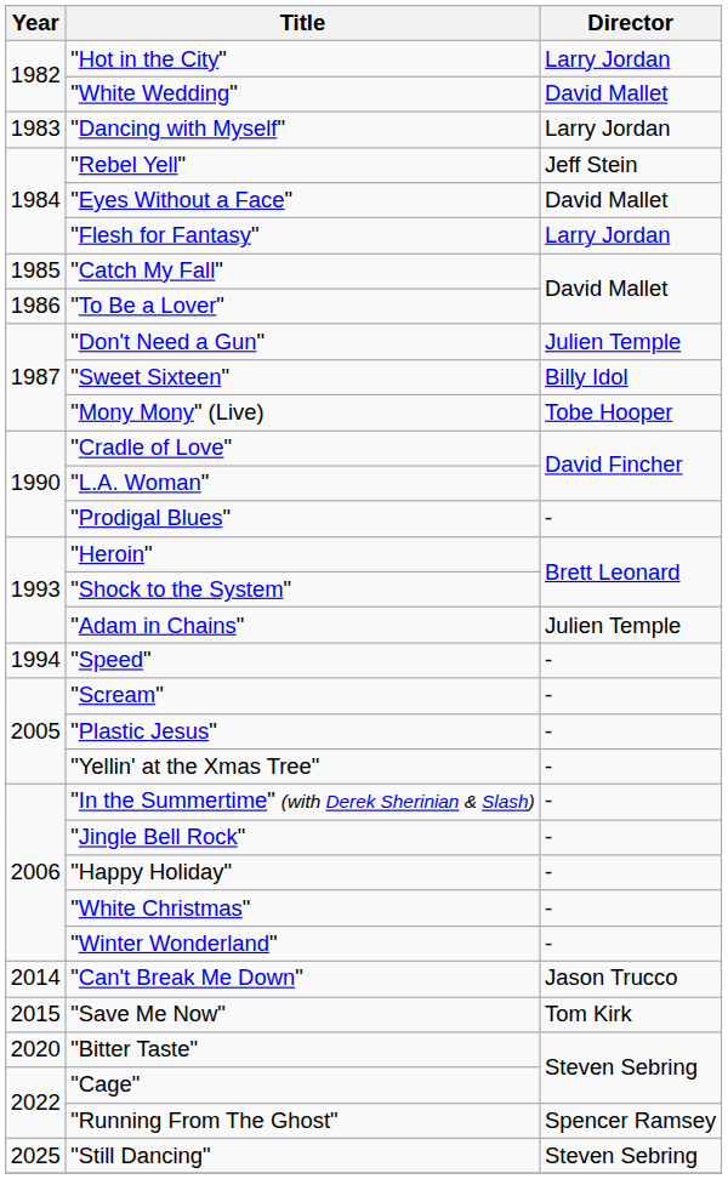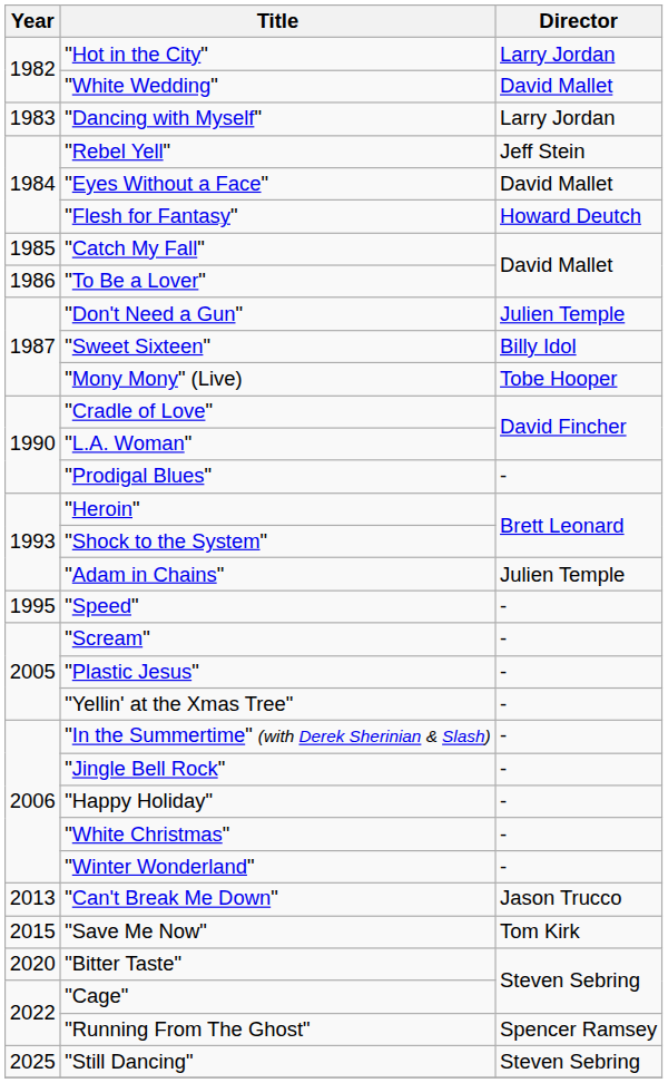"Flesh for Fantasy" | Director: Larry Jordan -> Howard Deutch
"Speed" | Year: 1994 -> 1995
"Can't Break Me Down" | Year: 2014 -> 2013
